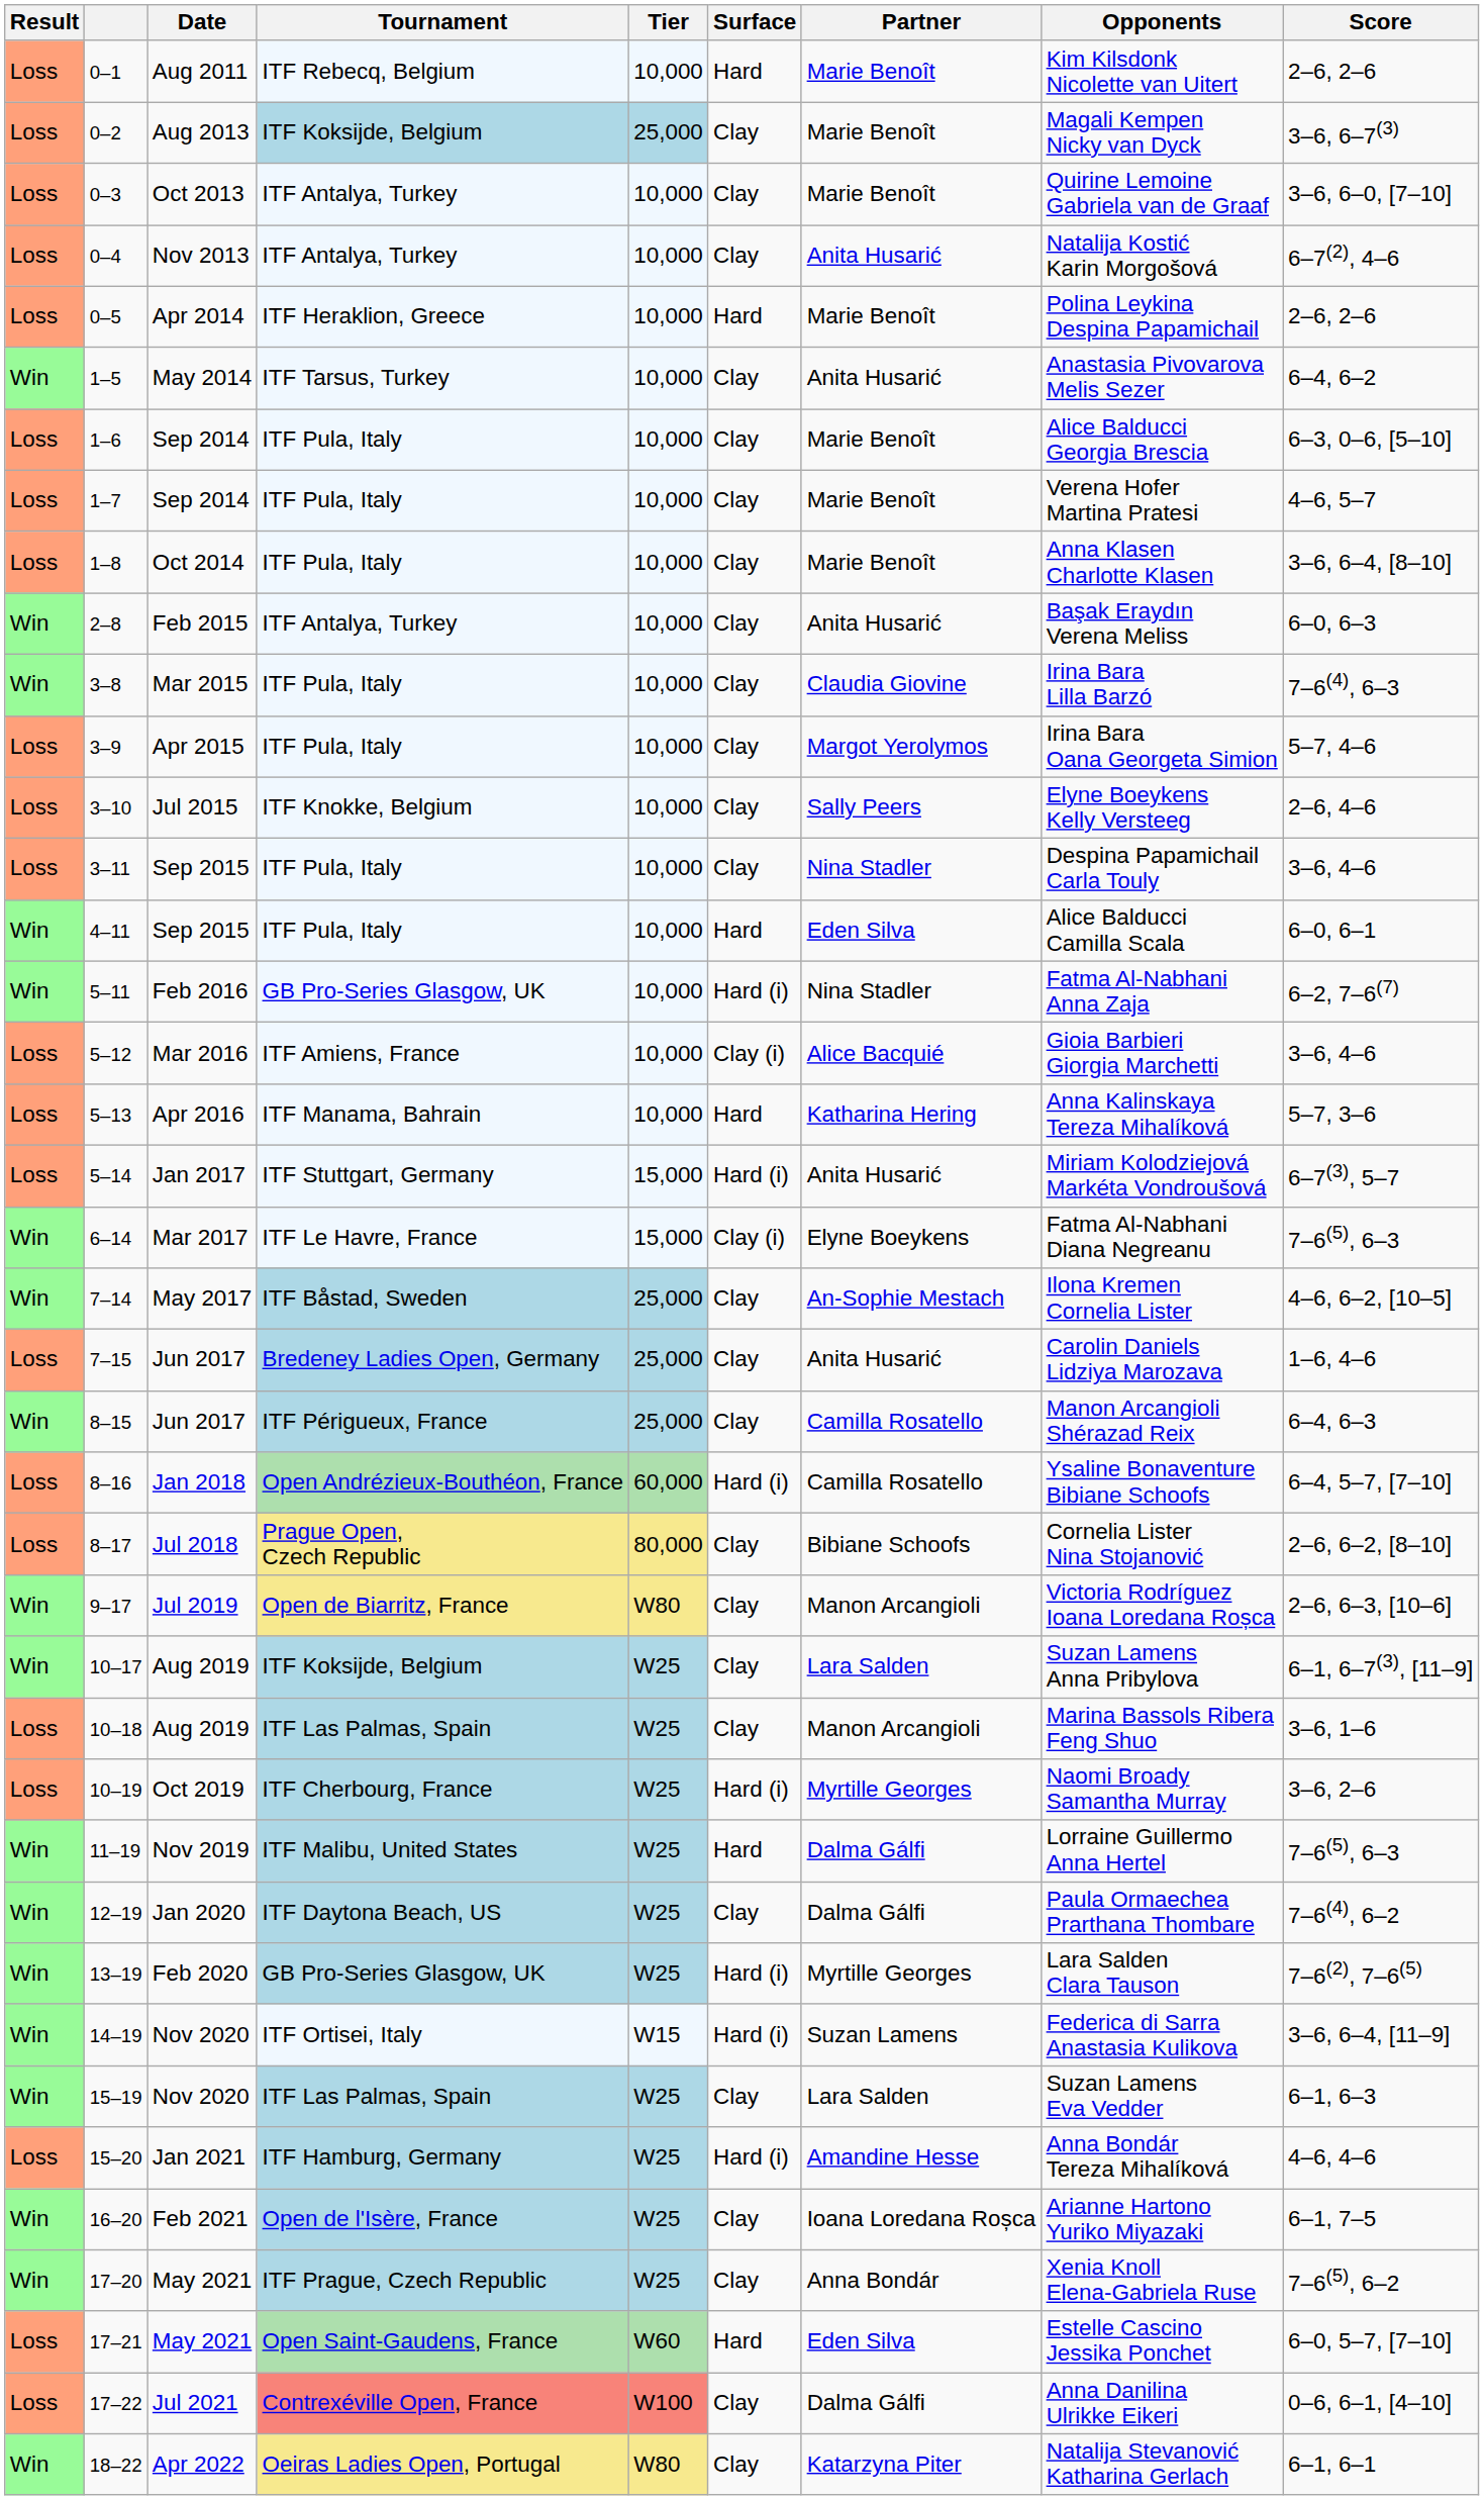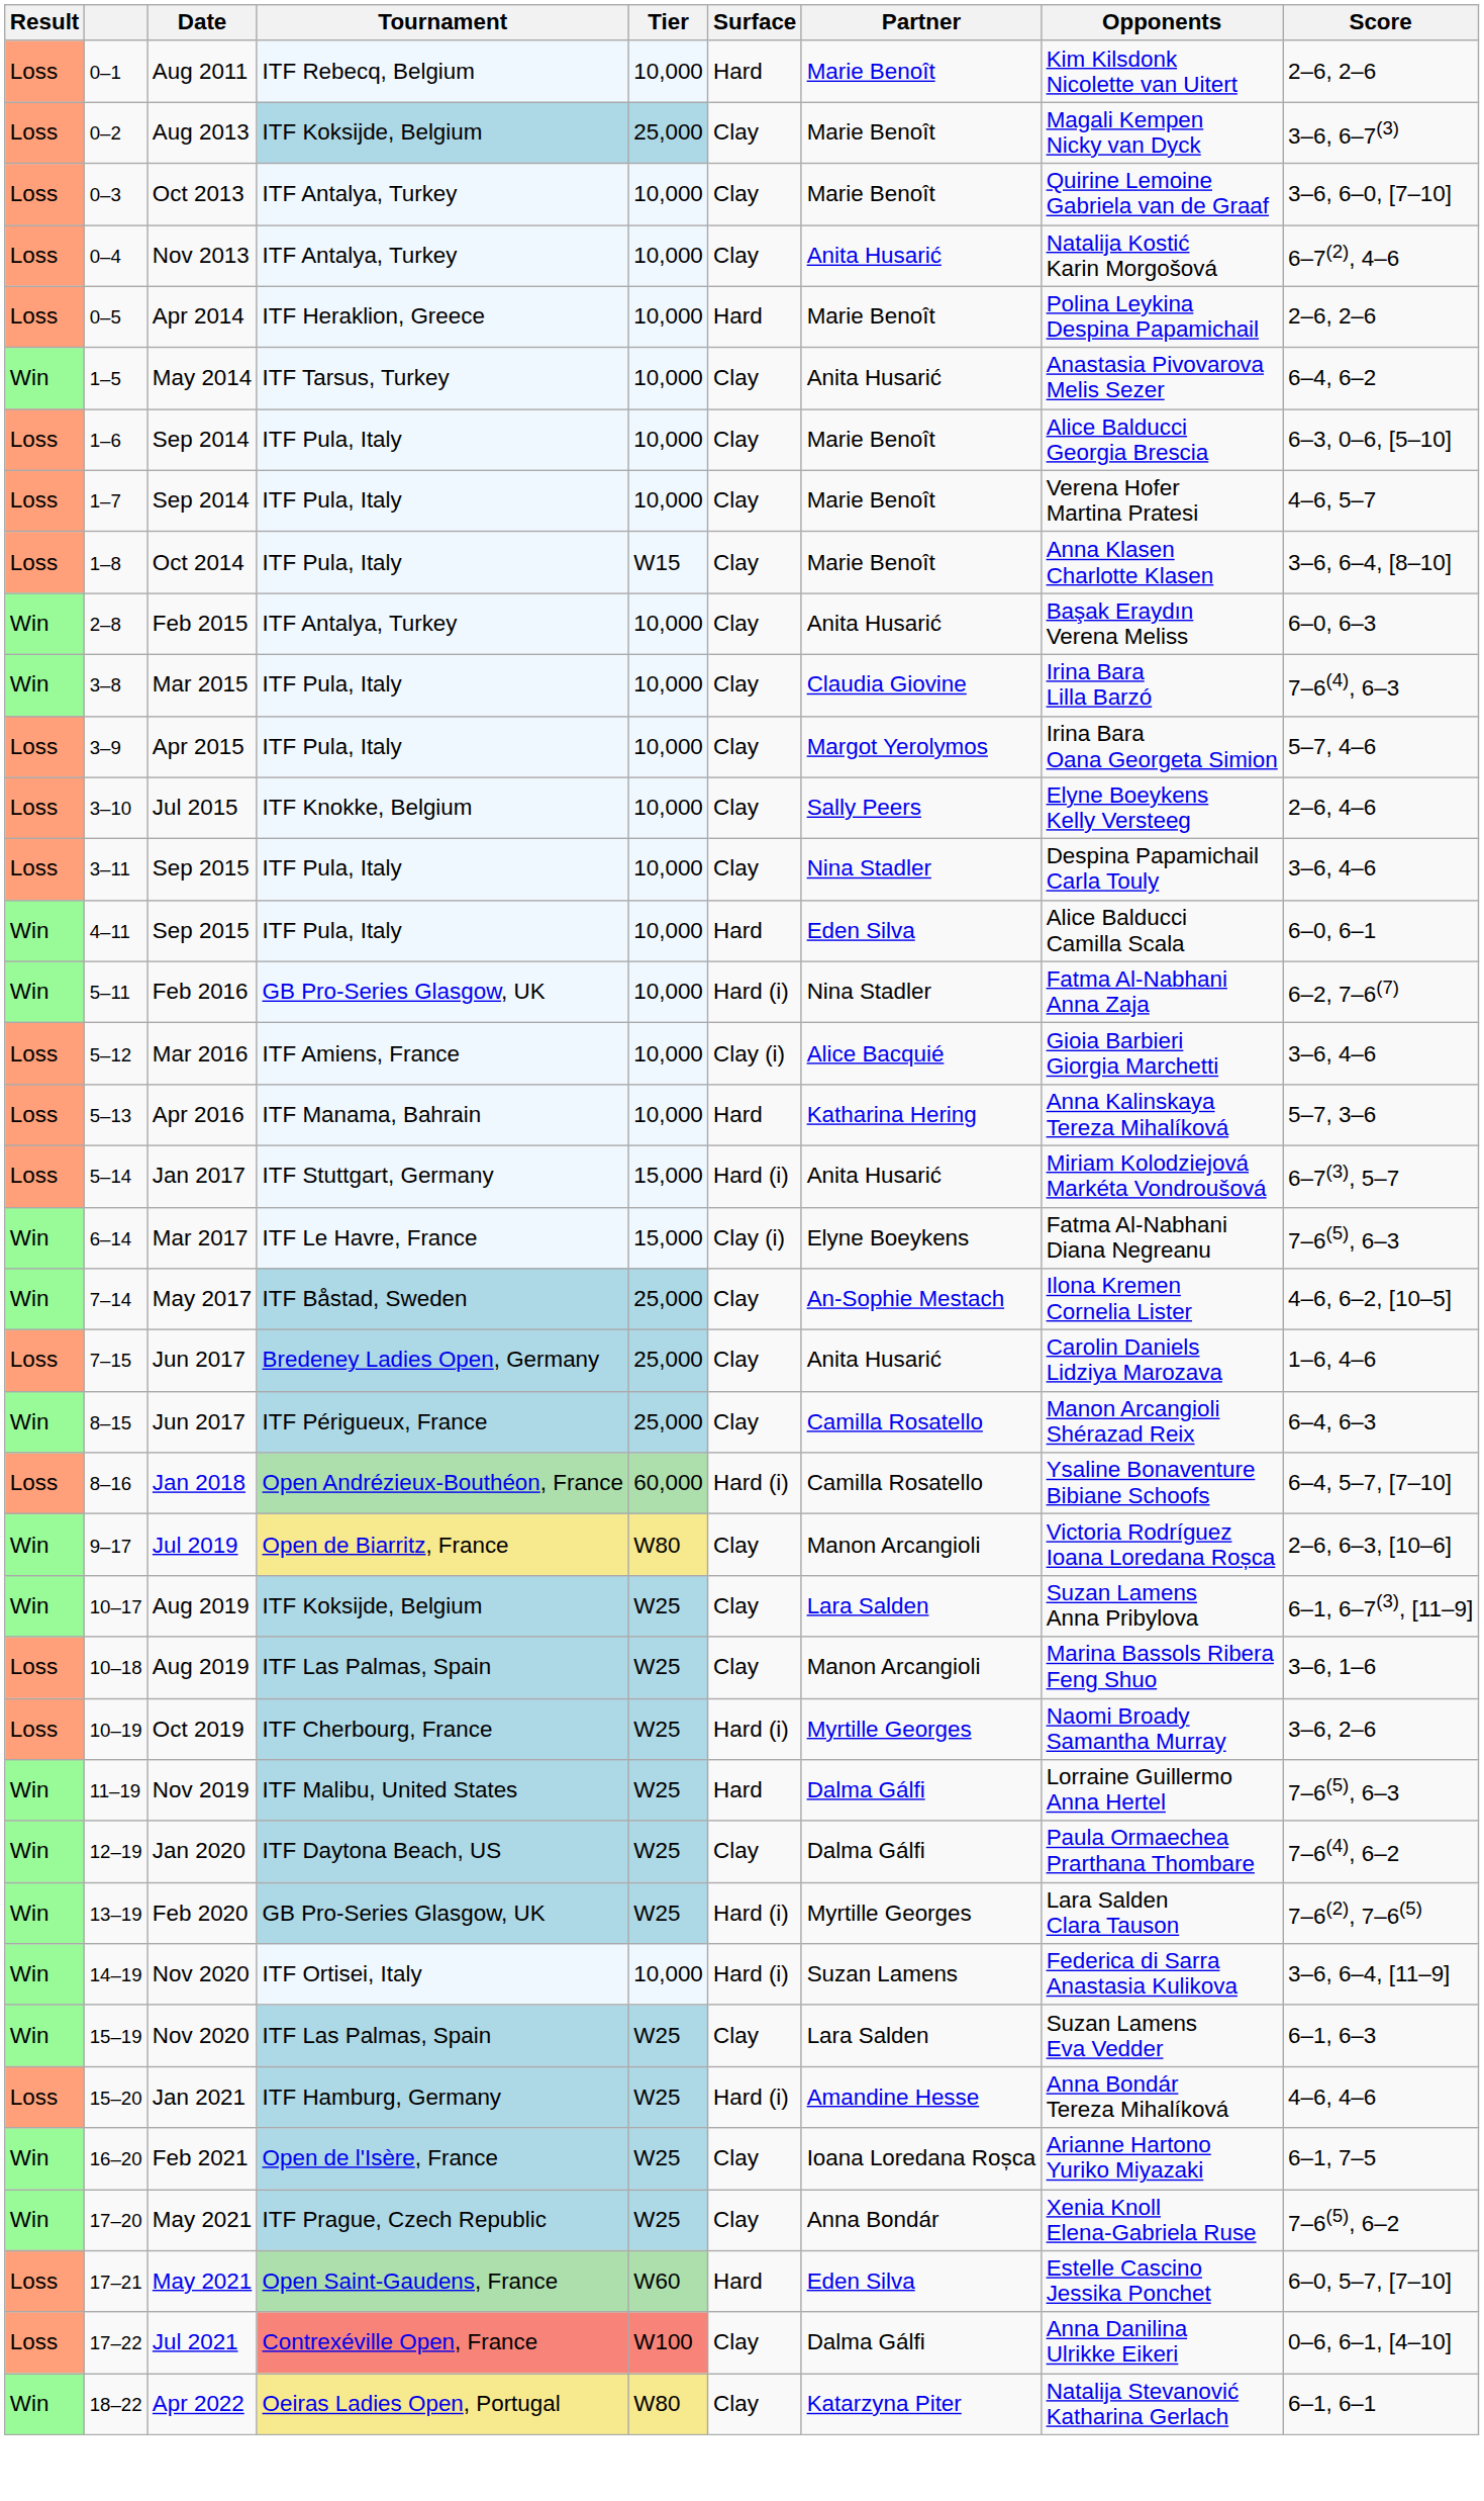1–8 | Tier: 10,000 -> W15
- row: Loss | 8–17 | Jul 2018 | Prague Open, Czech Republic | 80,000 | Clay | Bibiane Schoofs | Cornelia Lister Nina Stojanović | 2–6, 6–2, [8–10]
14–19 | Tier: W15 -> 10,000
